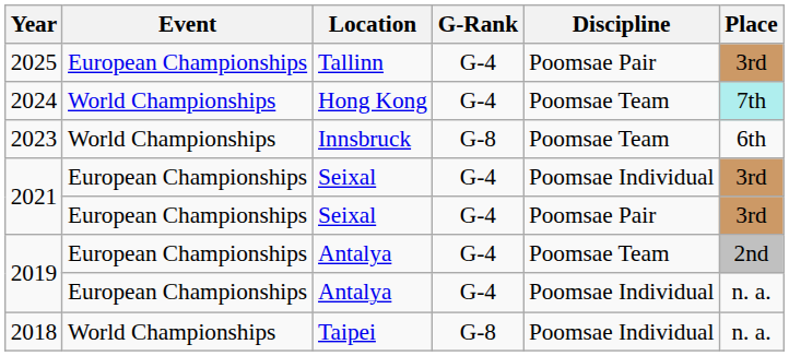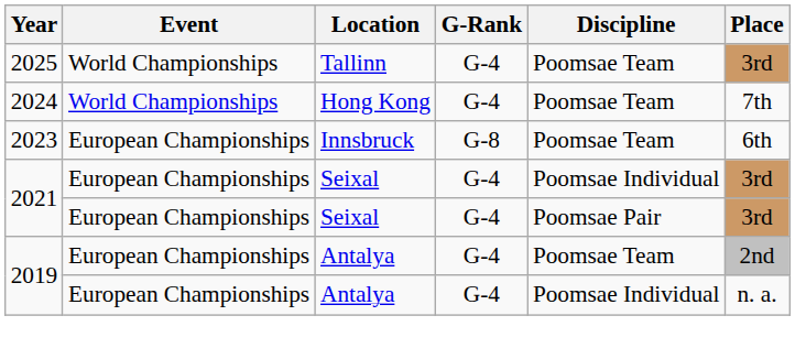2025 | Event: European Championships -> World Championships
2025 | Discipline: Poomsae Pair -> Poomsae Team
2024 | Place: paleturquoise background -> no background
2023 | Event: World Championships -> European Championships
- row: 2018 | World Championships | Taipei | G-8 | Poomsae Individual | n. a.
